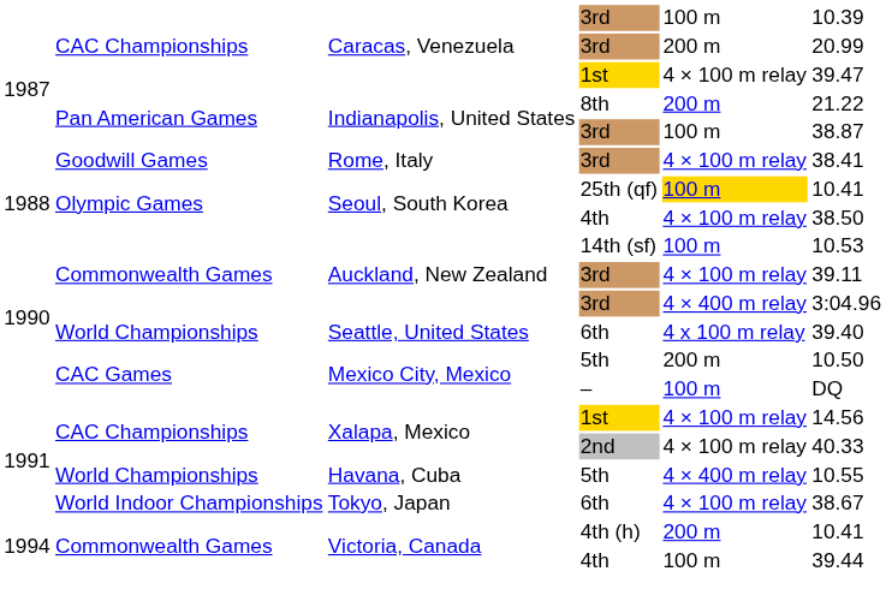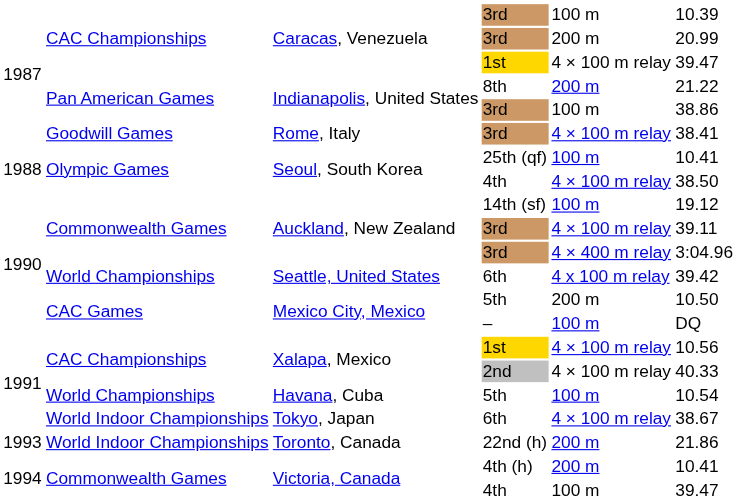Indianapolis, United States / 3rd | column 6: 38.87 -> 38.86
Seoul, South Korea / 25th (qf) | column 5: gold background -> no background
Auckland, New Zealand / 14th (sf) | column 6: 10.53 -> 19.12
Seattle, United States | column 6: 39.40 -> 39.42
Xalapa, Mexico / 1st | column 6: 14.56 -> 10.56
Havana, Cuba | column 5: 4 × 400 m relay -> 100 m
Havana, Cuba | column 6: 10.55 -> 10.54
+ row: 1993 | World Indoor Championships | Toronto, Canada | 22nd (h) | 200 m | 21.86
Victoria, Canada / 4th | column 6: 39.44 -> 39.47
